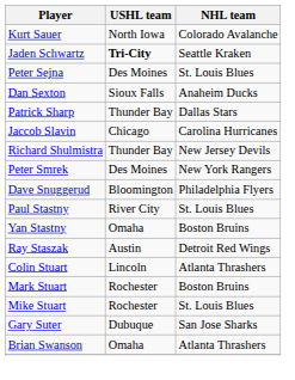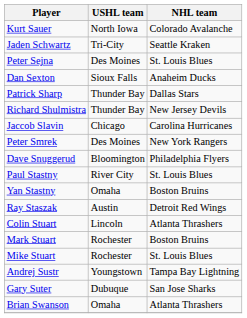Jaden Schwartz | USHL team: bold -> normal
rows swapped: Richard Shulmistra <-> Jaccob Slavin
+ row: Andrej Sustr | Youngstown | Tampa Bay Lightning
